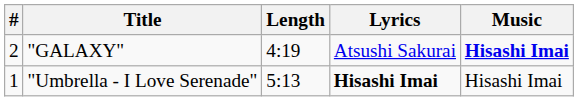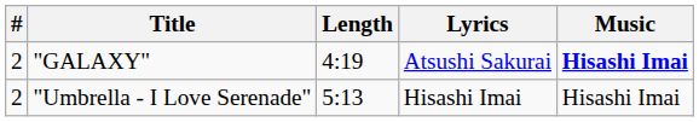"Umbrella - I Love Serenade" | #: 1 -> 2
"Umbrella - I Love Serenade" | Lyrics: bold -> normal
